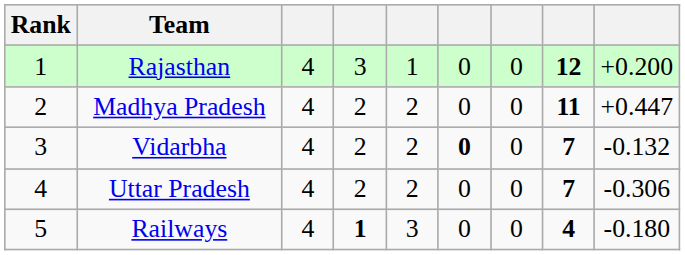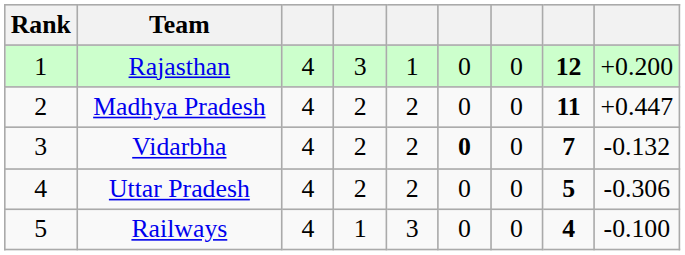Uttar Pradesh | column 8: 7 -> 5
Railways | column 4: bold -> normal
Railways | column 9: -0.180 -> -0.100
